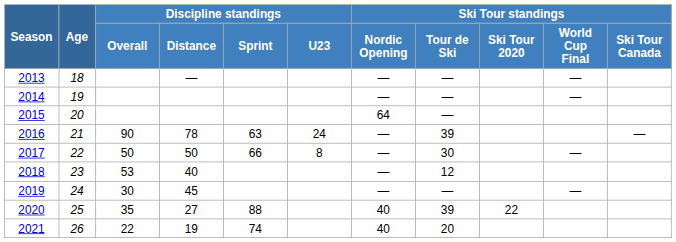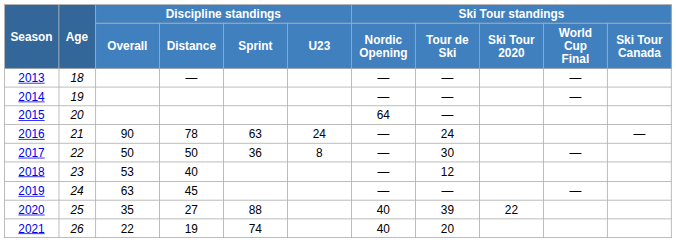2016 | Ski Tour standings / Tour de Ski: 39 -> 24
2017 | Discipline standings / Sprint: 66 -> 36
2019 | Discipline standings / Overall: 30 -> 63
